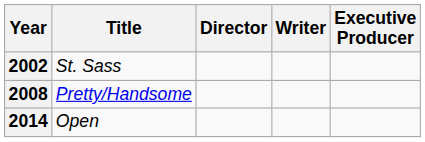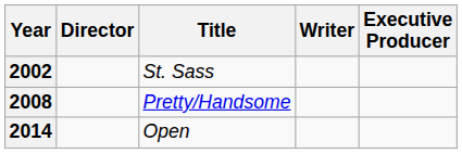columns swapped: Title <-> Director
